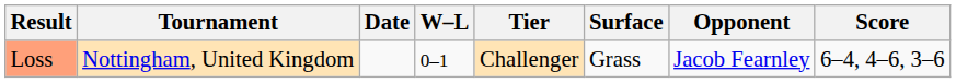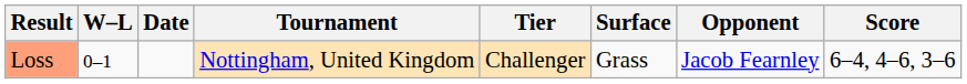columns swapped: W–L <-> Tournament
